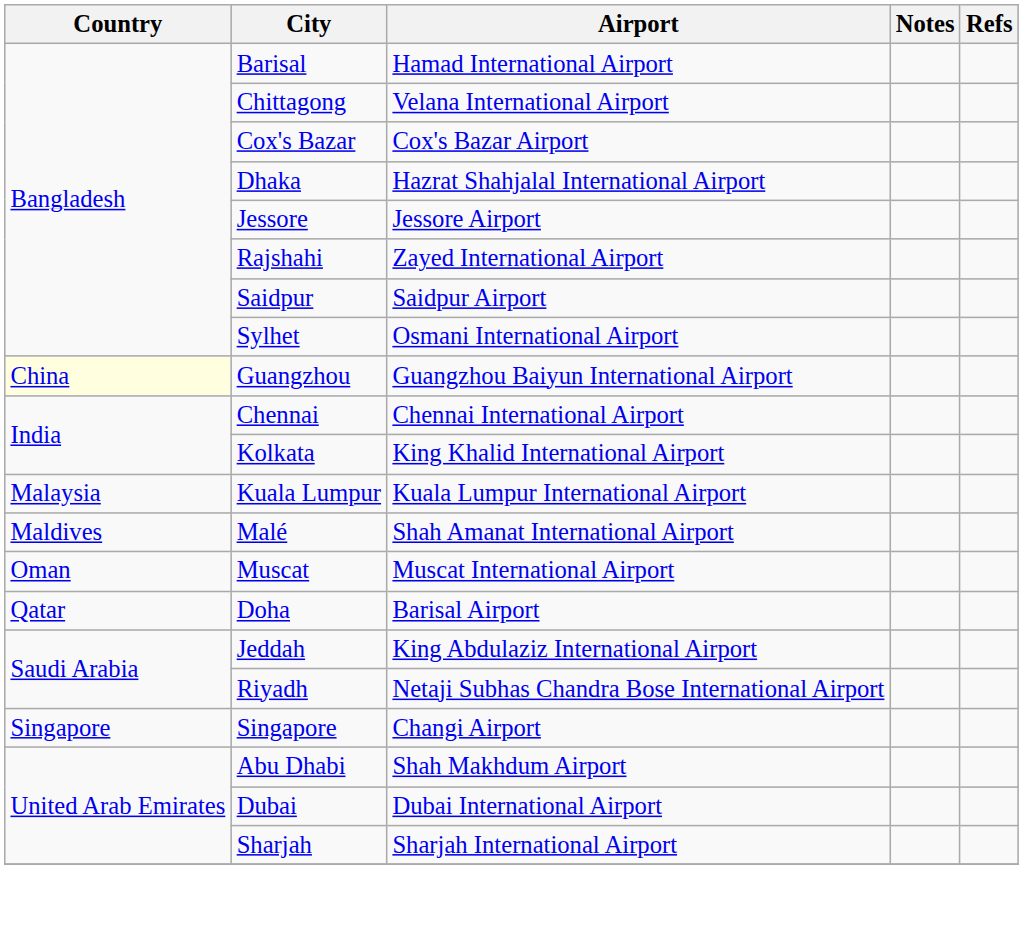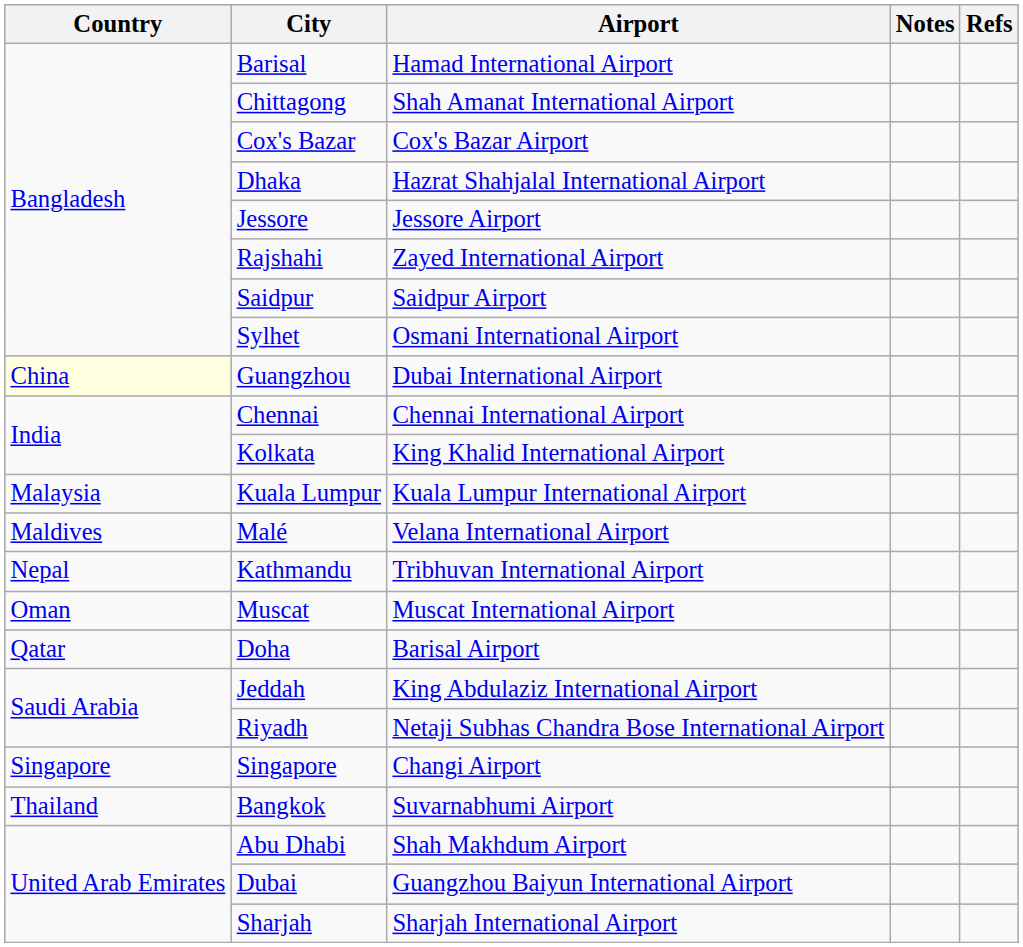Chittagong | Airport: Velana International Airport -> Shah Amanat International Airport
Guangzhou | Airport: Guangzhou Baiyun International Airport -> Dubai International Airport
Malé | Airport: Shah Amanat International Airport -> Velana International Airport
+ row: Nepal | Kathmandu | Tribhuvan International Airport
+ row: Thailand | Bangkok | Suvarnabhumi Airport
Dubai | Airport: Dubai International Airport -> Guangzhou Baiyun International Airport
